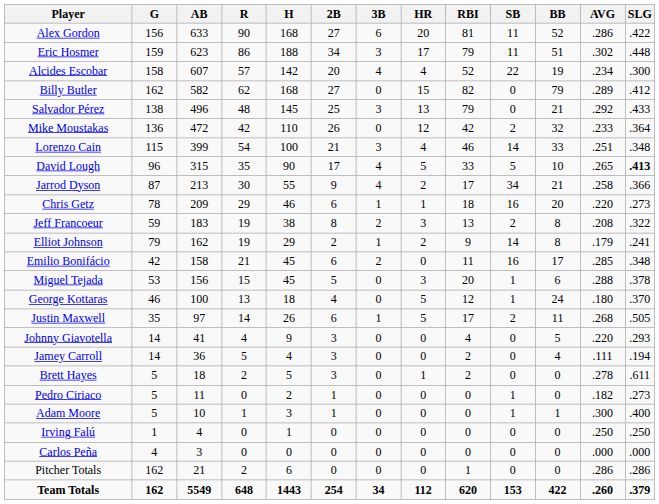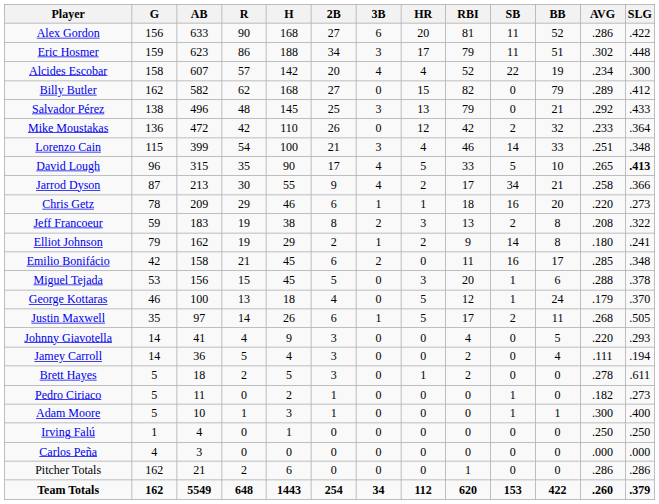Elliot Johnson | AVG: .179 -> .180
George Kottaras | AVG: .180 -> .179
